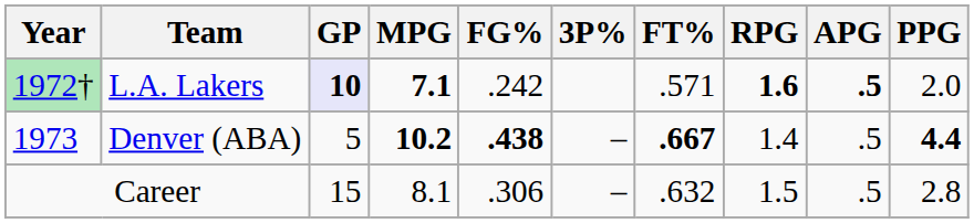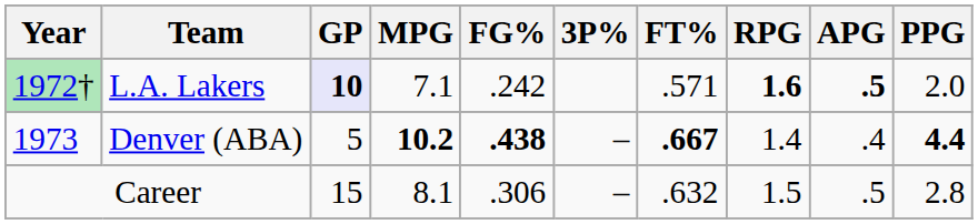L.A. Lakers | MPG: bold -> normal
Denver (ABA) | APG: .5 -> .4
